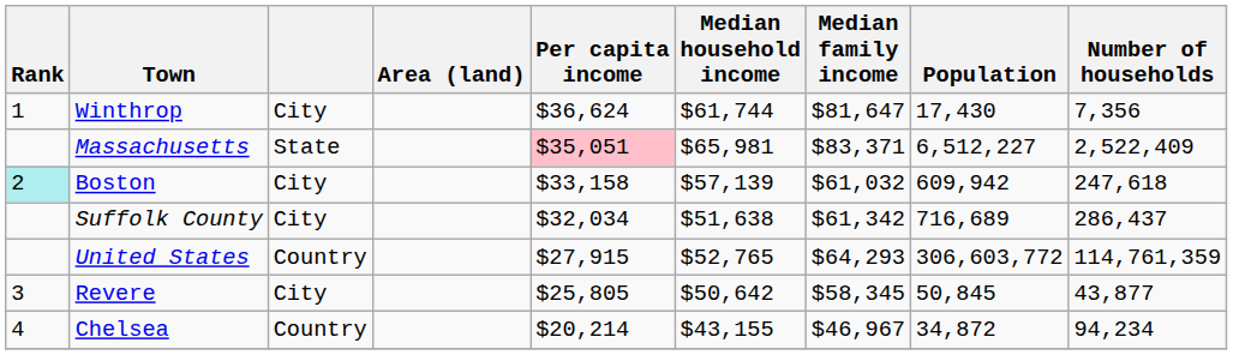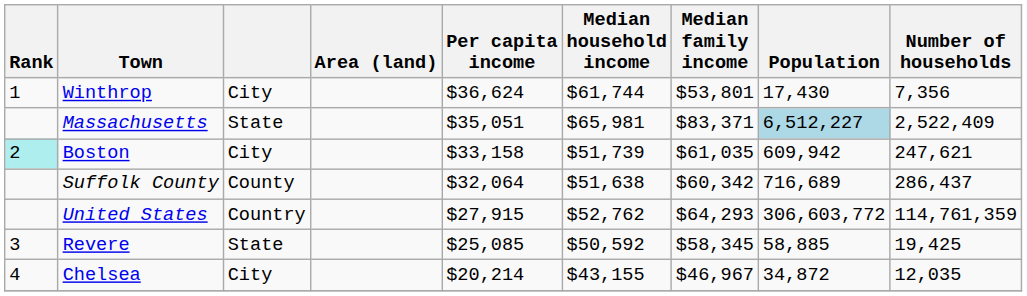Winthrop | Median family income: $81,647 -> $53,801
Massachusetts | Per capita income: pink background -> no background
Massachusetts | Population: no background -> lightblue background
Boston | Median household income: $57,139 -> $51,739
Boston | Median family income: $61,032 -> $61,035
Boston | Number of households: 247,618 -> 247,621
Suffolk County | column 3: City -> County
Suffolk County | Per capita income: $32,034 -> $32,064
Suffolk County | Median family income: $61,342 -> $60,342
United States | Median household income: $52,765 -> $52,762
Revere | column 3: City -> State
Revere | Per capita income: $25,805 -> $25,085
Revere | Median household income: $50,642 -> $50,592
Revere | Population: 50,845 -> 58,885
Revere | Number of households: 43,877 -> 19,425
Chelsea | column 3: Country -> City
Chelsea | Number of households: 94,234 -> 12,035
